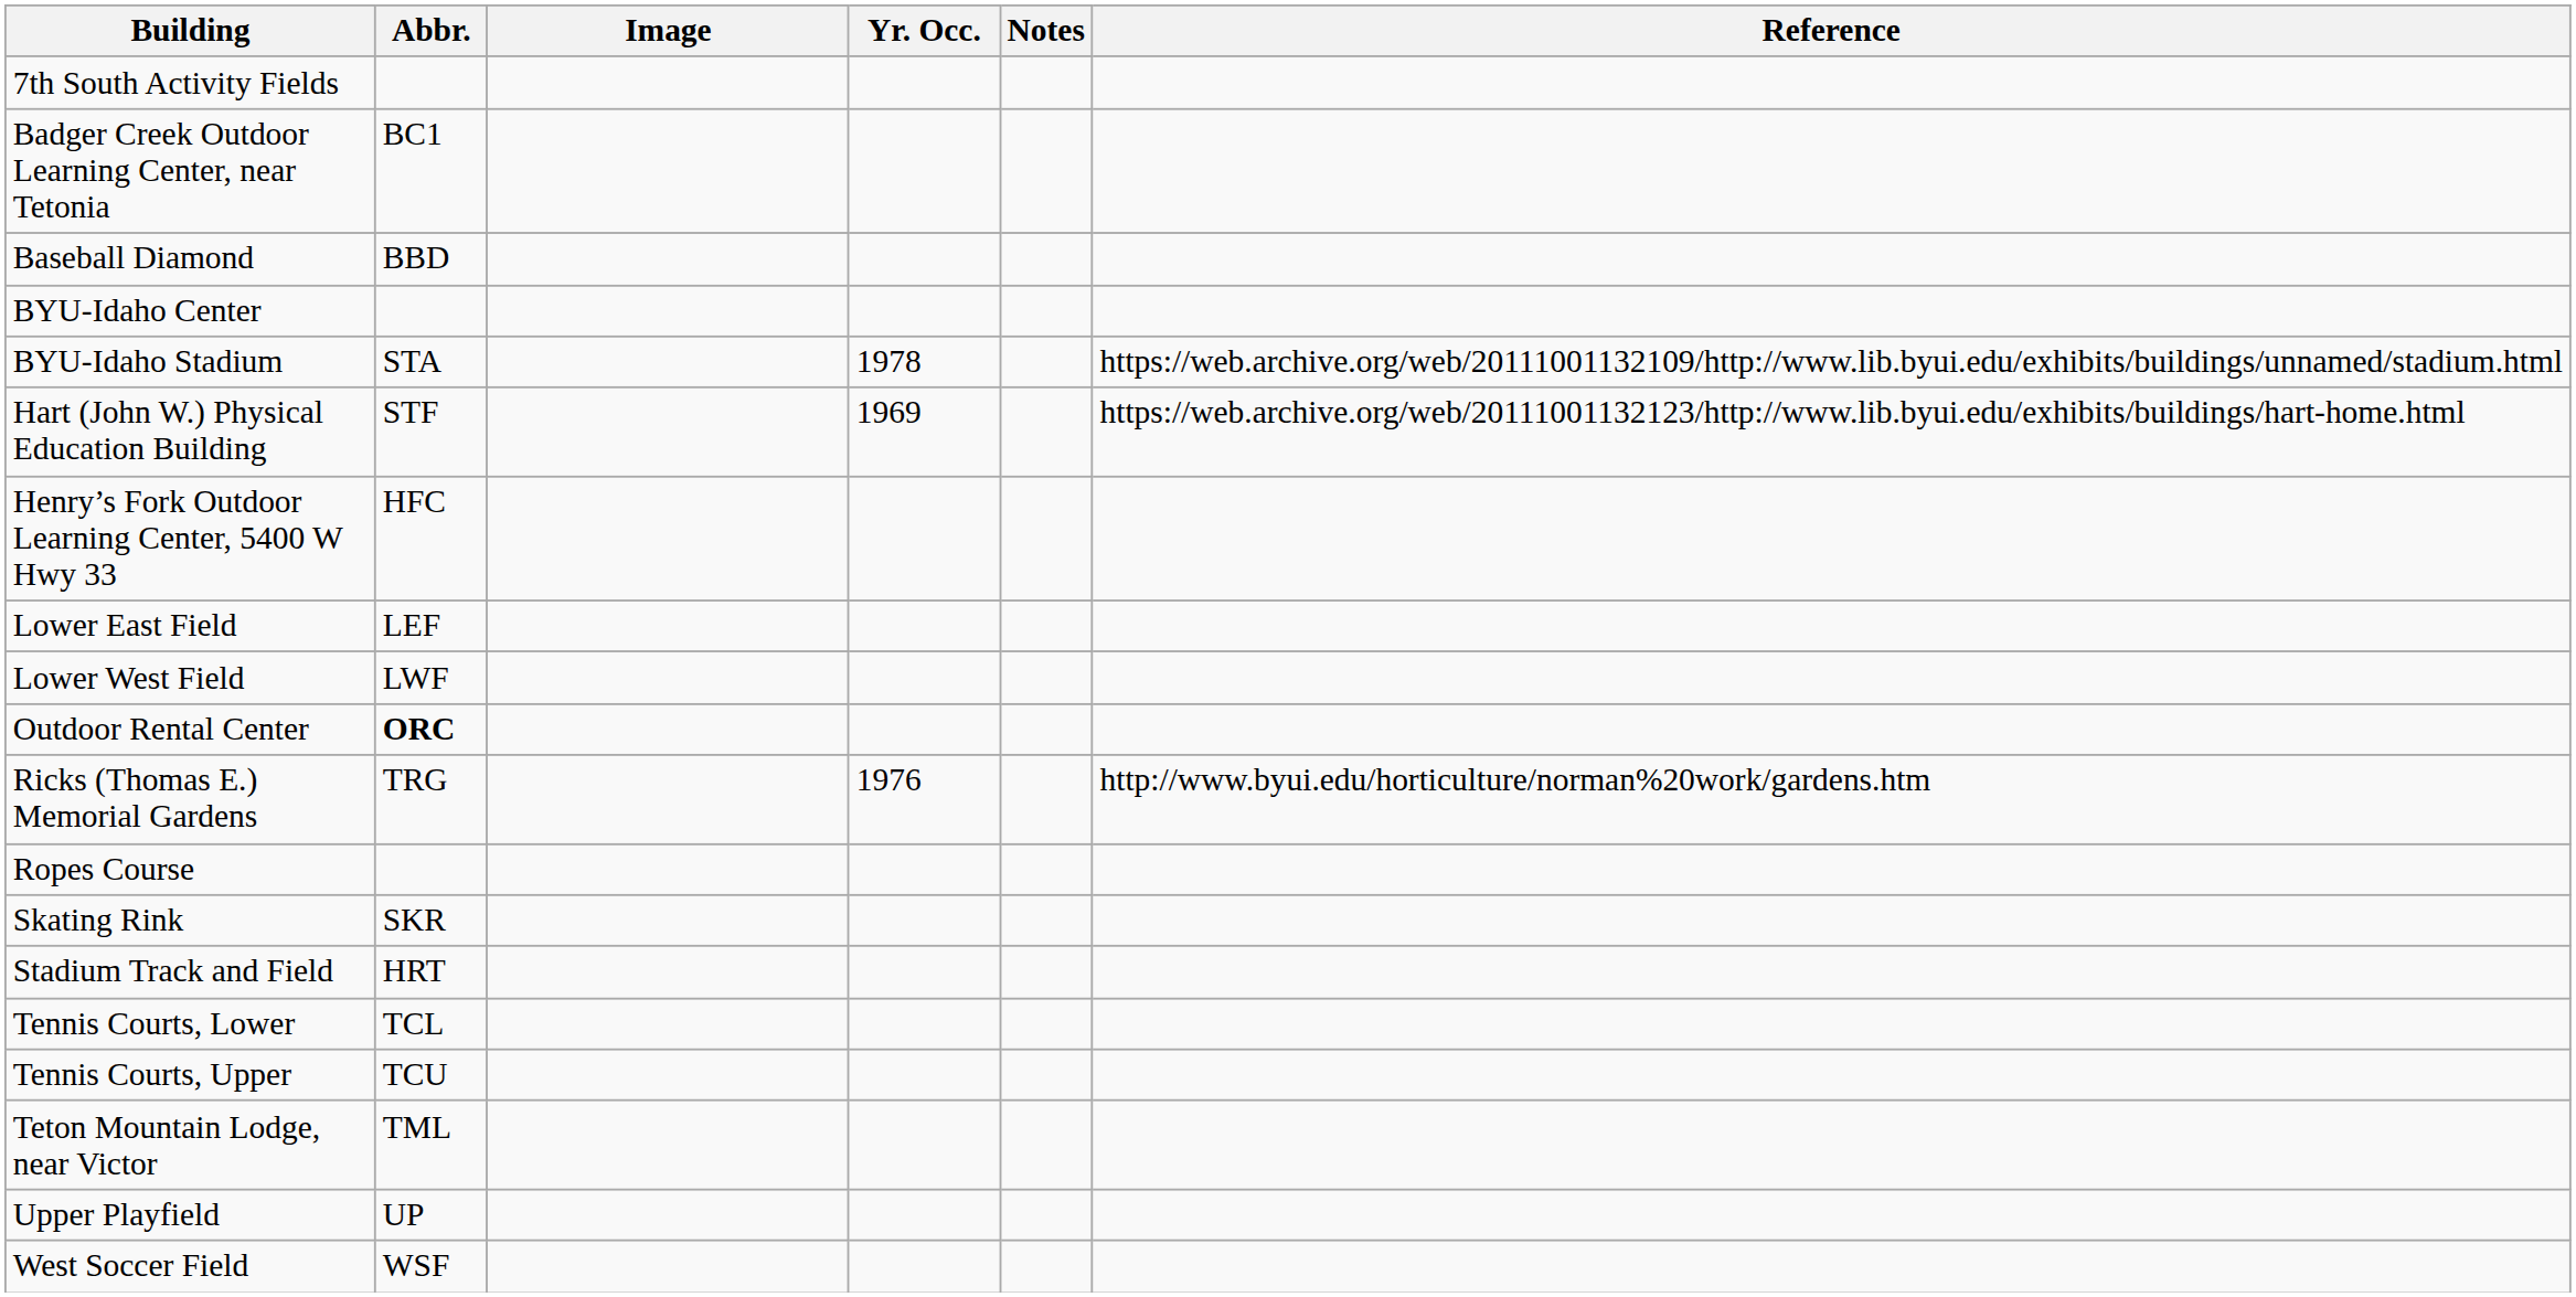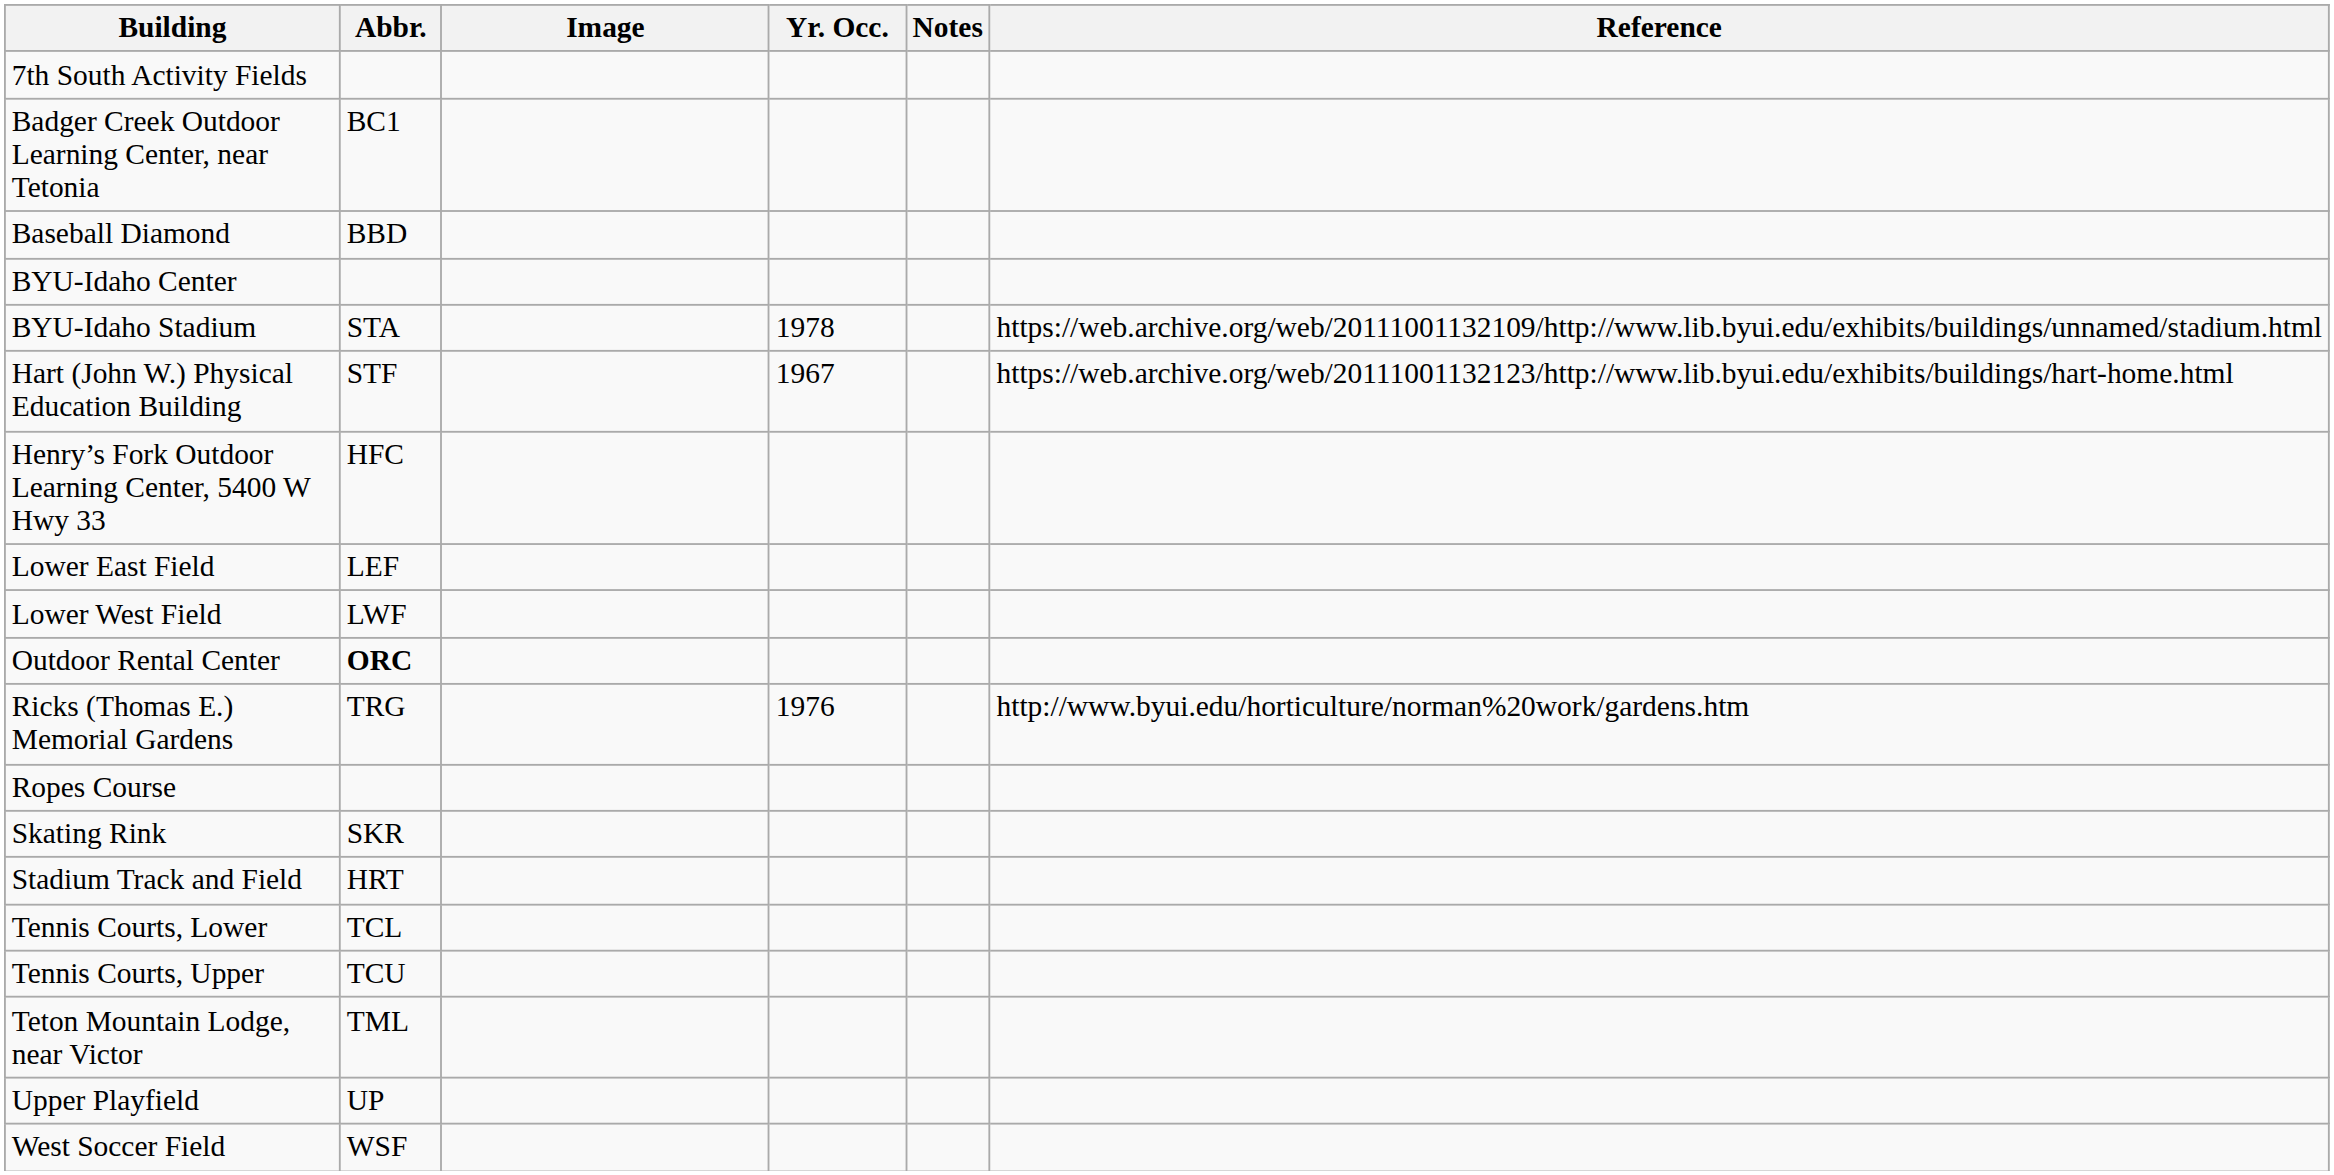Hart (John W.) Physical Education Building | Yr. Occ.: 1969 -> 1967
